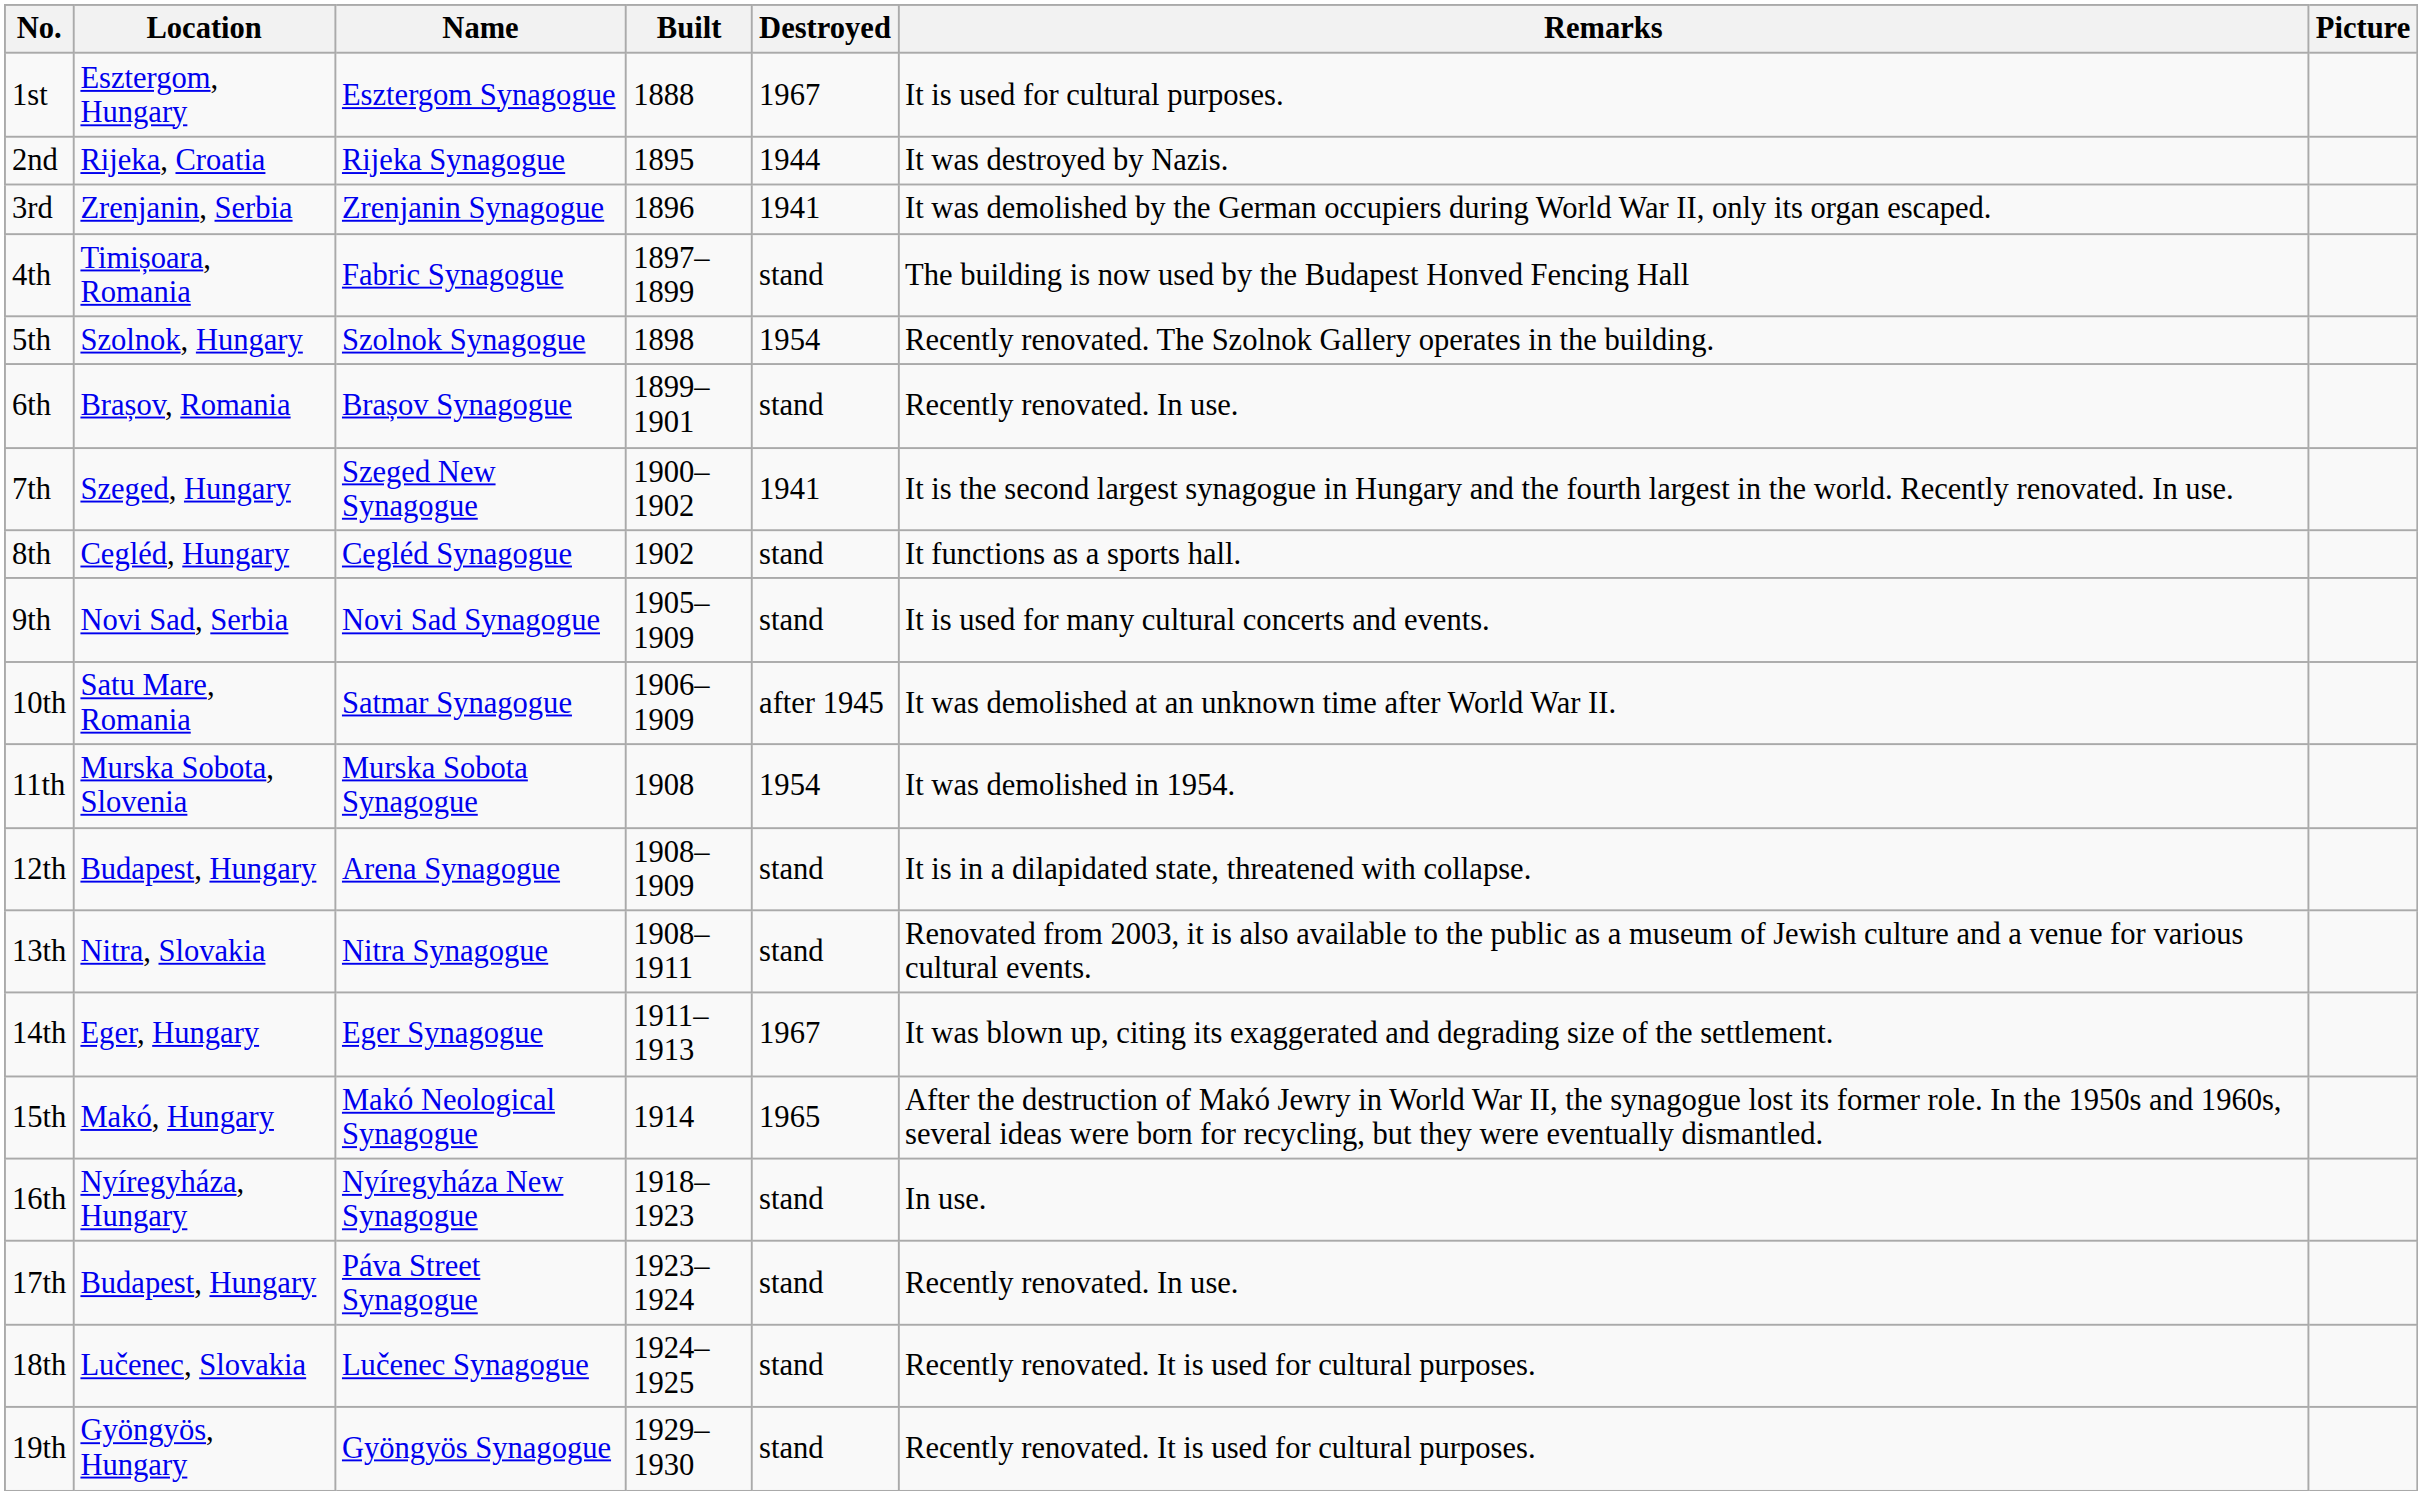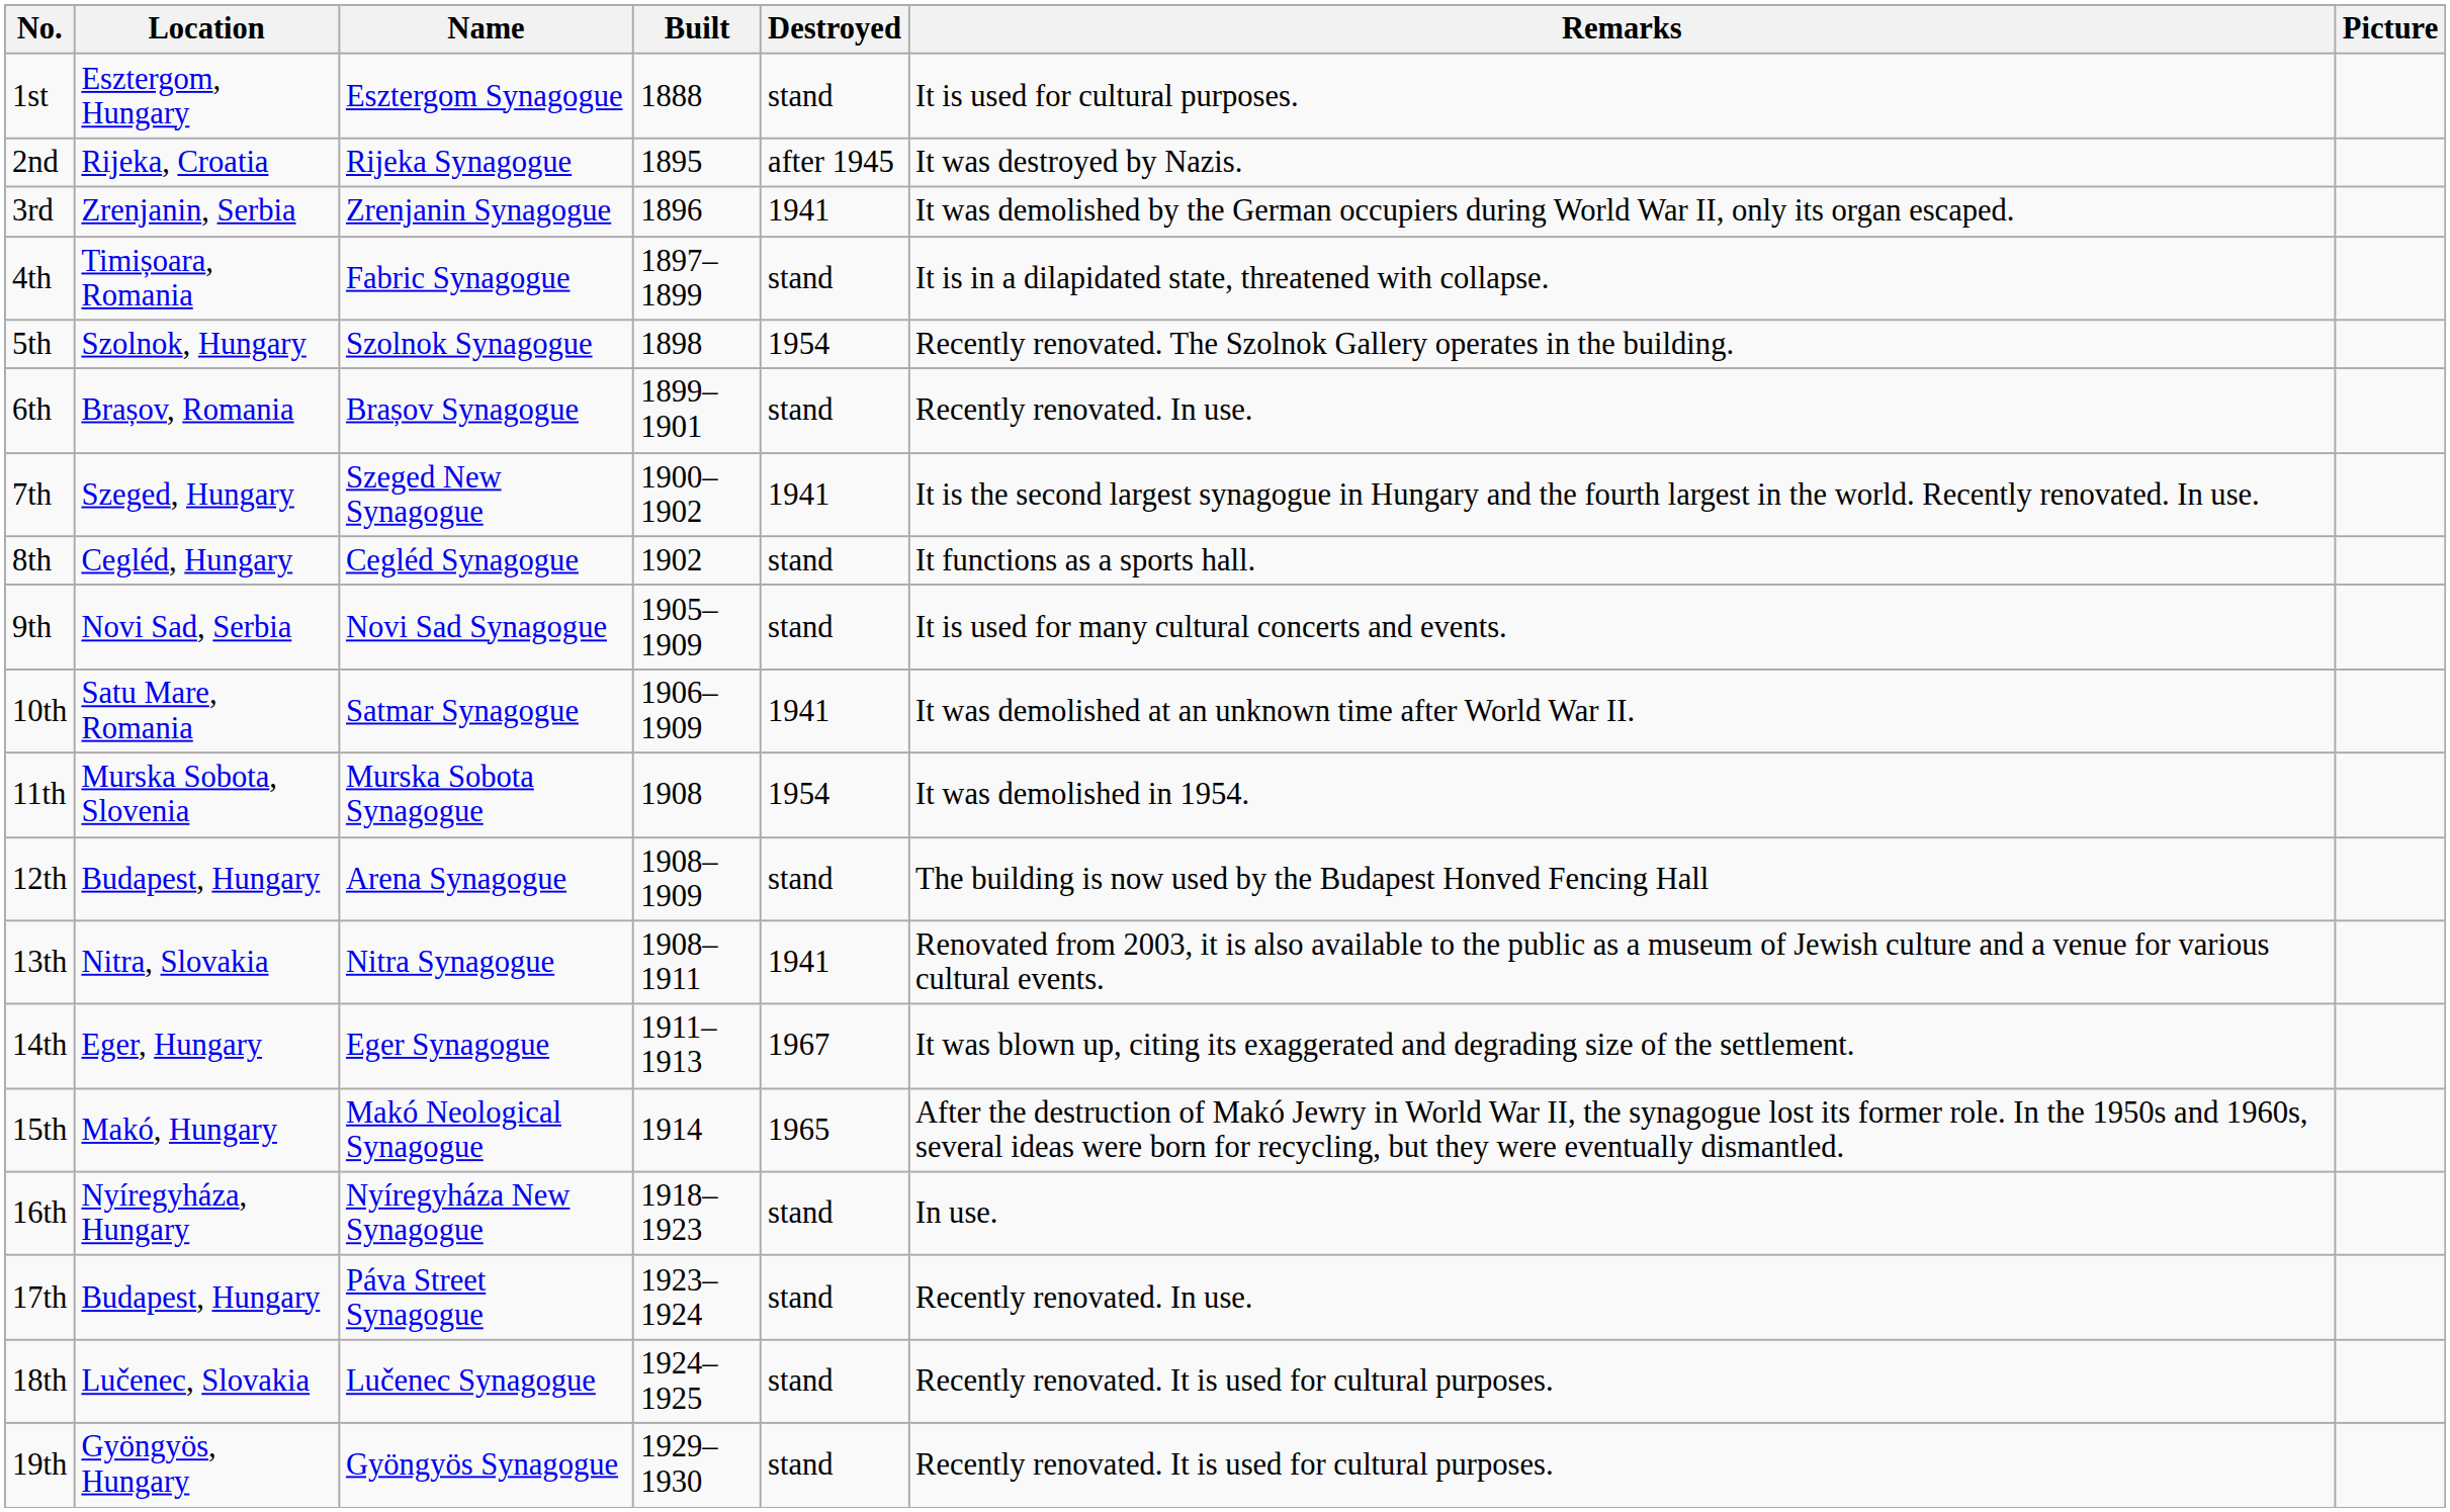1st | Destroyed: 1967 -> stand
2nd | Destroyed: 1944 -> after 1945
4th | Remarks: The building is now used by the Budapest Honved Fencing Hall -> It is in a dilapidated state, threatened with collapse.
10th | Destroyed: after 1945 -> 1941
12th | Remarks: It is in a dilapidated state, threatened with collapse. -> The building is now used by the Budapest Honved Fencing Hall
13th | Destroyed: stand -> 1941
